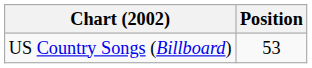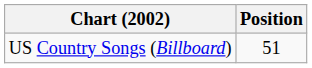US Country Songs (Billboard) | Position: 53 -> 51
